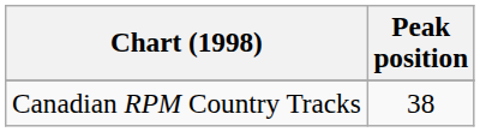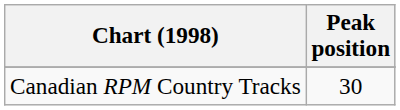Canadian RPM Country Tracks | Peak position: 38 -> 30
